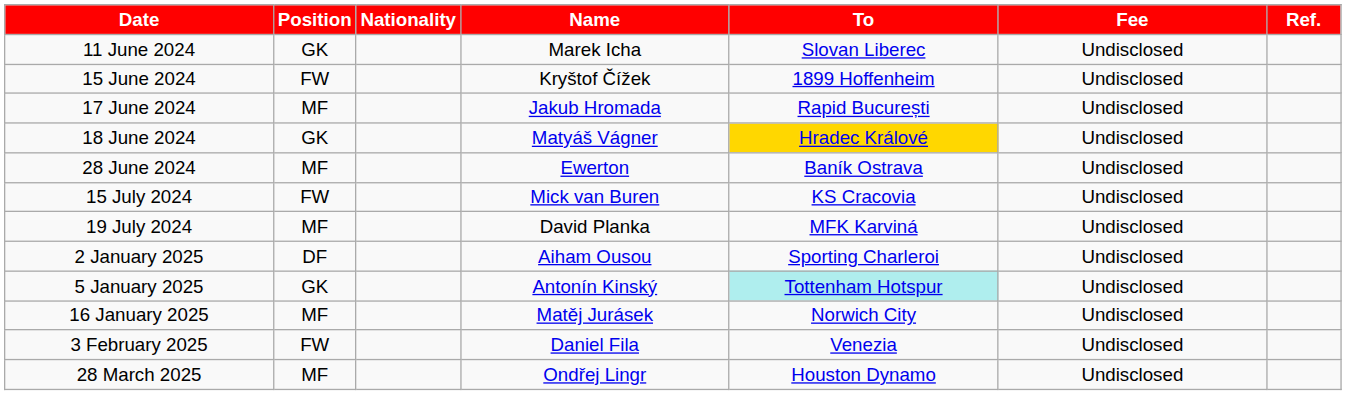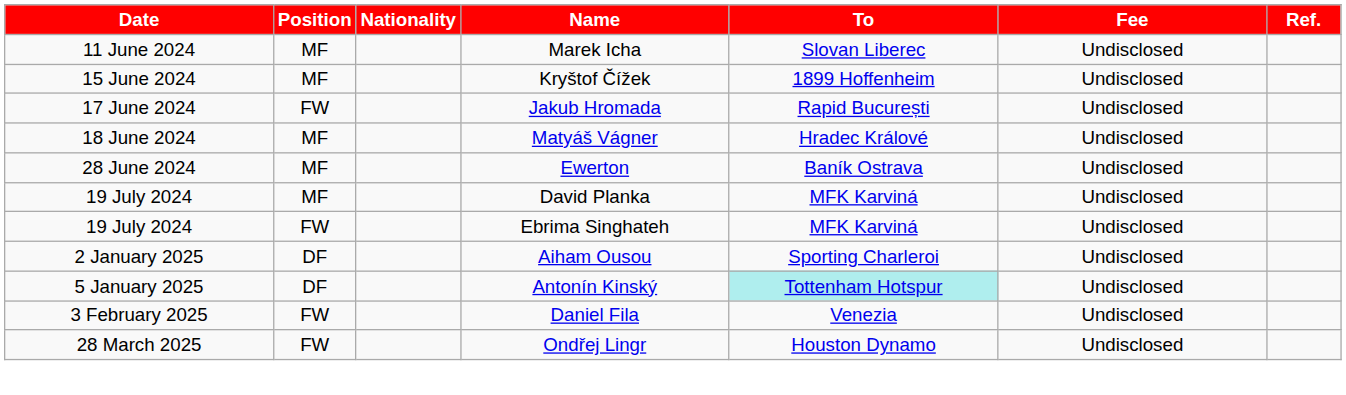Marek Icha | Position: GK -> MF
Kryštof Čížek | Position: FW -> MF
Jakub Hromada | Position: MF -> FW
Matyáš Vágner | Position: GK -> MF
Matyáš Vágner | To: gold background -> no background
- row: 15 July 2024 | FW | Mick van Buren | KS Cracovia | Undisclosed
+ row: 19 July 2024 | FW | Ebrima Singhateh | MFK Karviná | Undisclosed
Antonín Kinský | Position: GK -> DF
- row: 16 January 2025 | MF | Matěj Jurásek | Norwich City | Undisclosed
Ondřej Lingr | Position: MF -> FW
